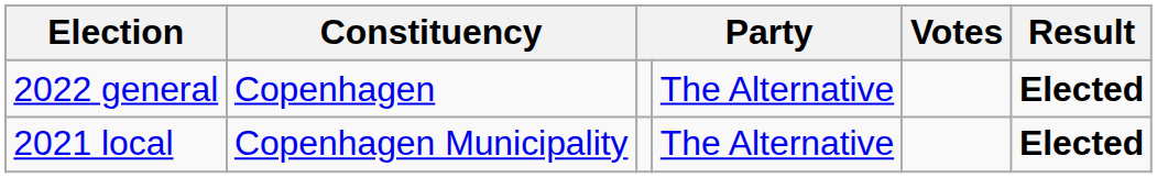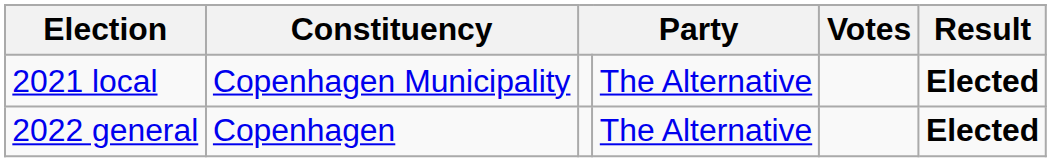rows swapped: 2021 local <-> 2022 general
